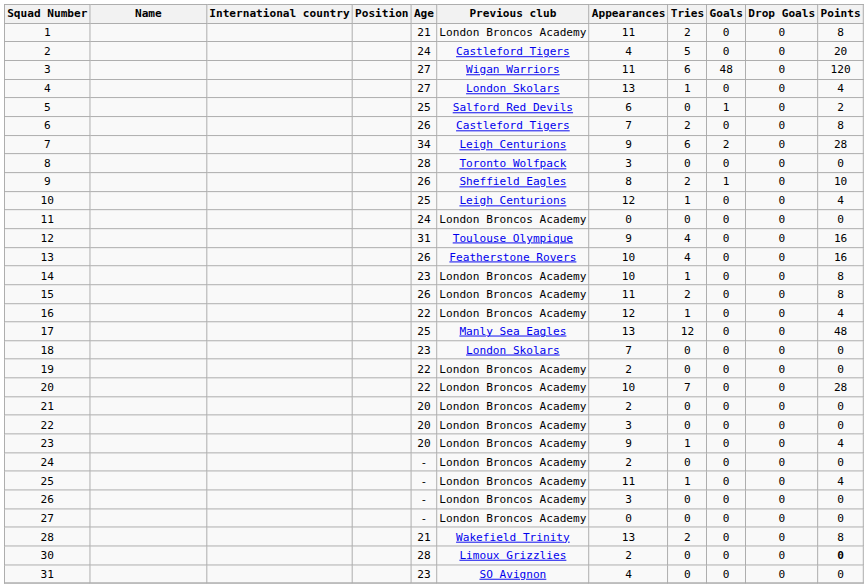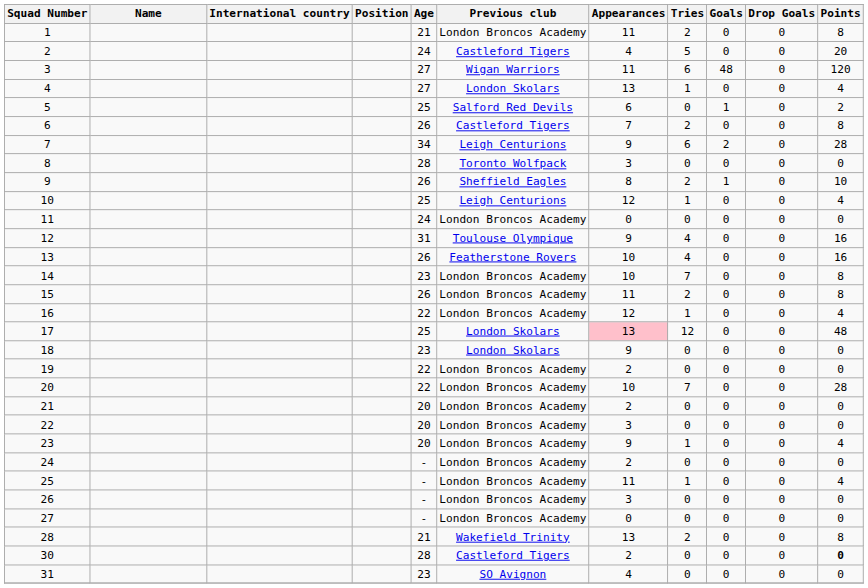14 | Tries: 1 -> 7
17 | Previous club: Manly Sea Eagles -> London Skolars
17 | Appearances: no background -> pink background
18 | Appearances: 7 -> 9
30 | Previous club: Limoux Grizzlies -> Castleford Tigers
